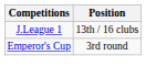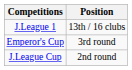+ row: J.League Cup | 2nd round
